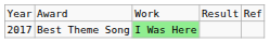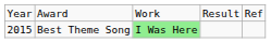Best Theme Song | column 1: 2017 -> 2015
